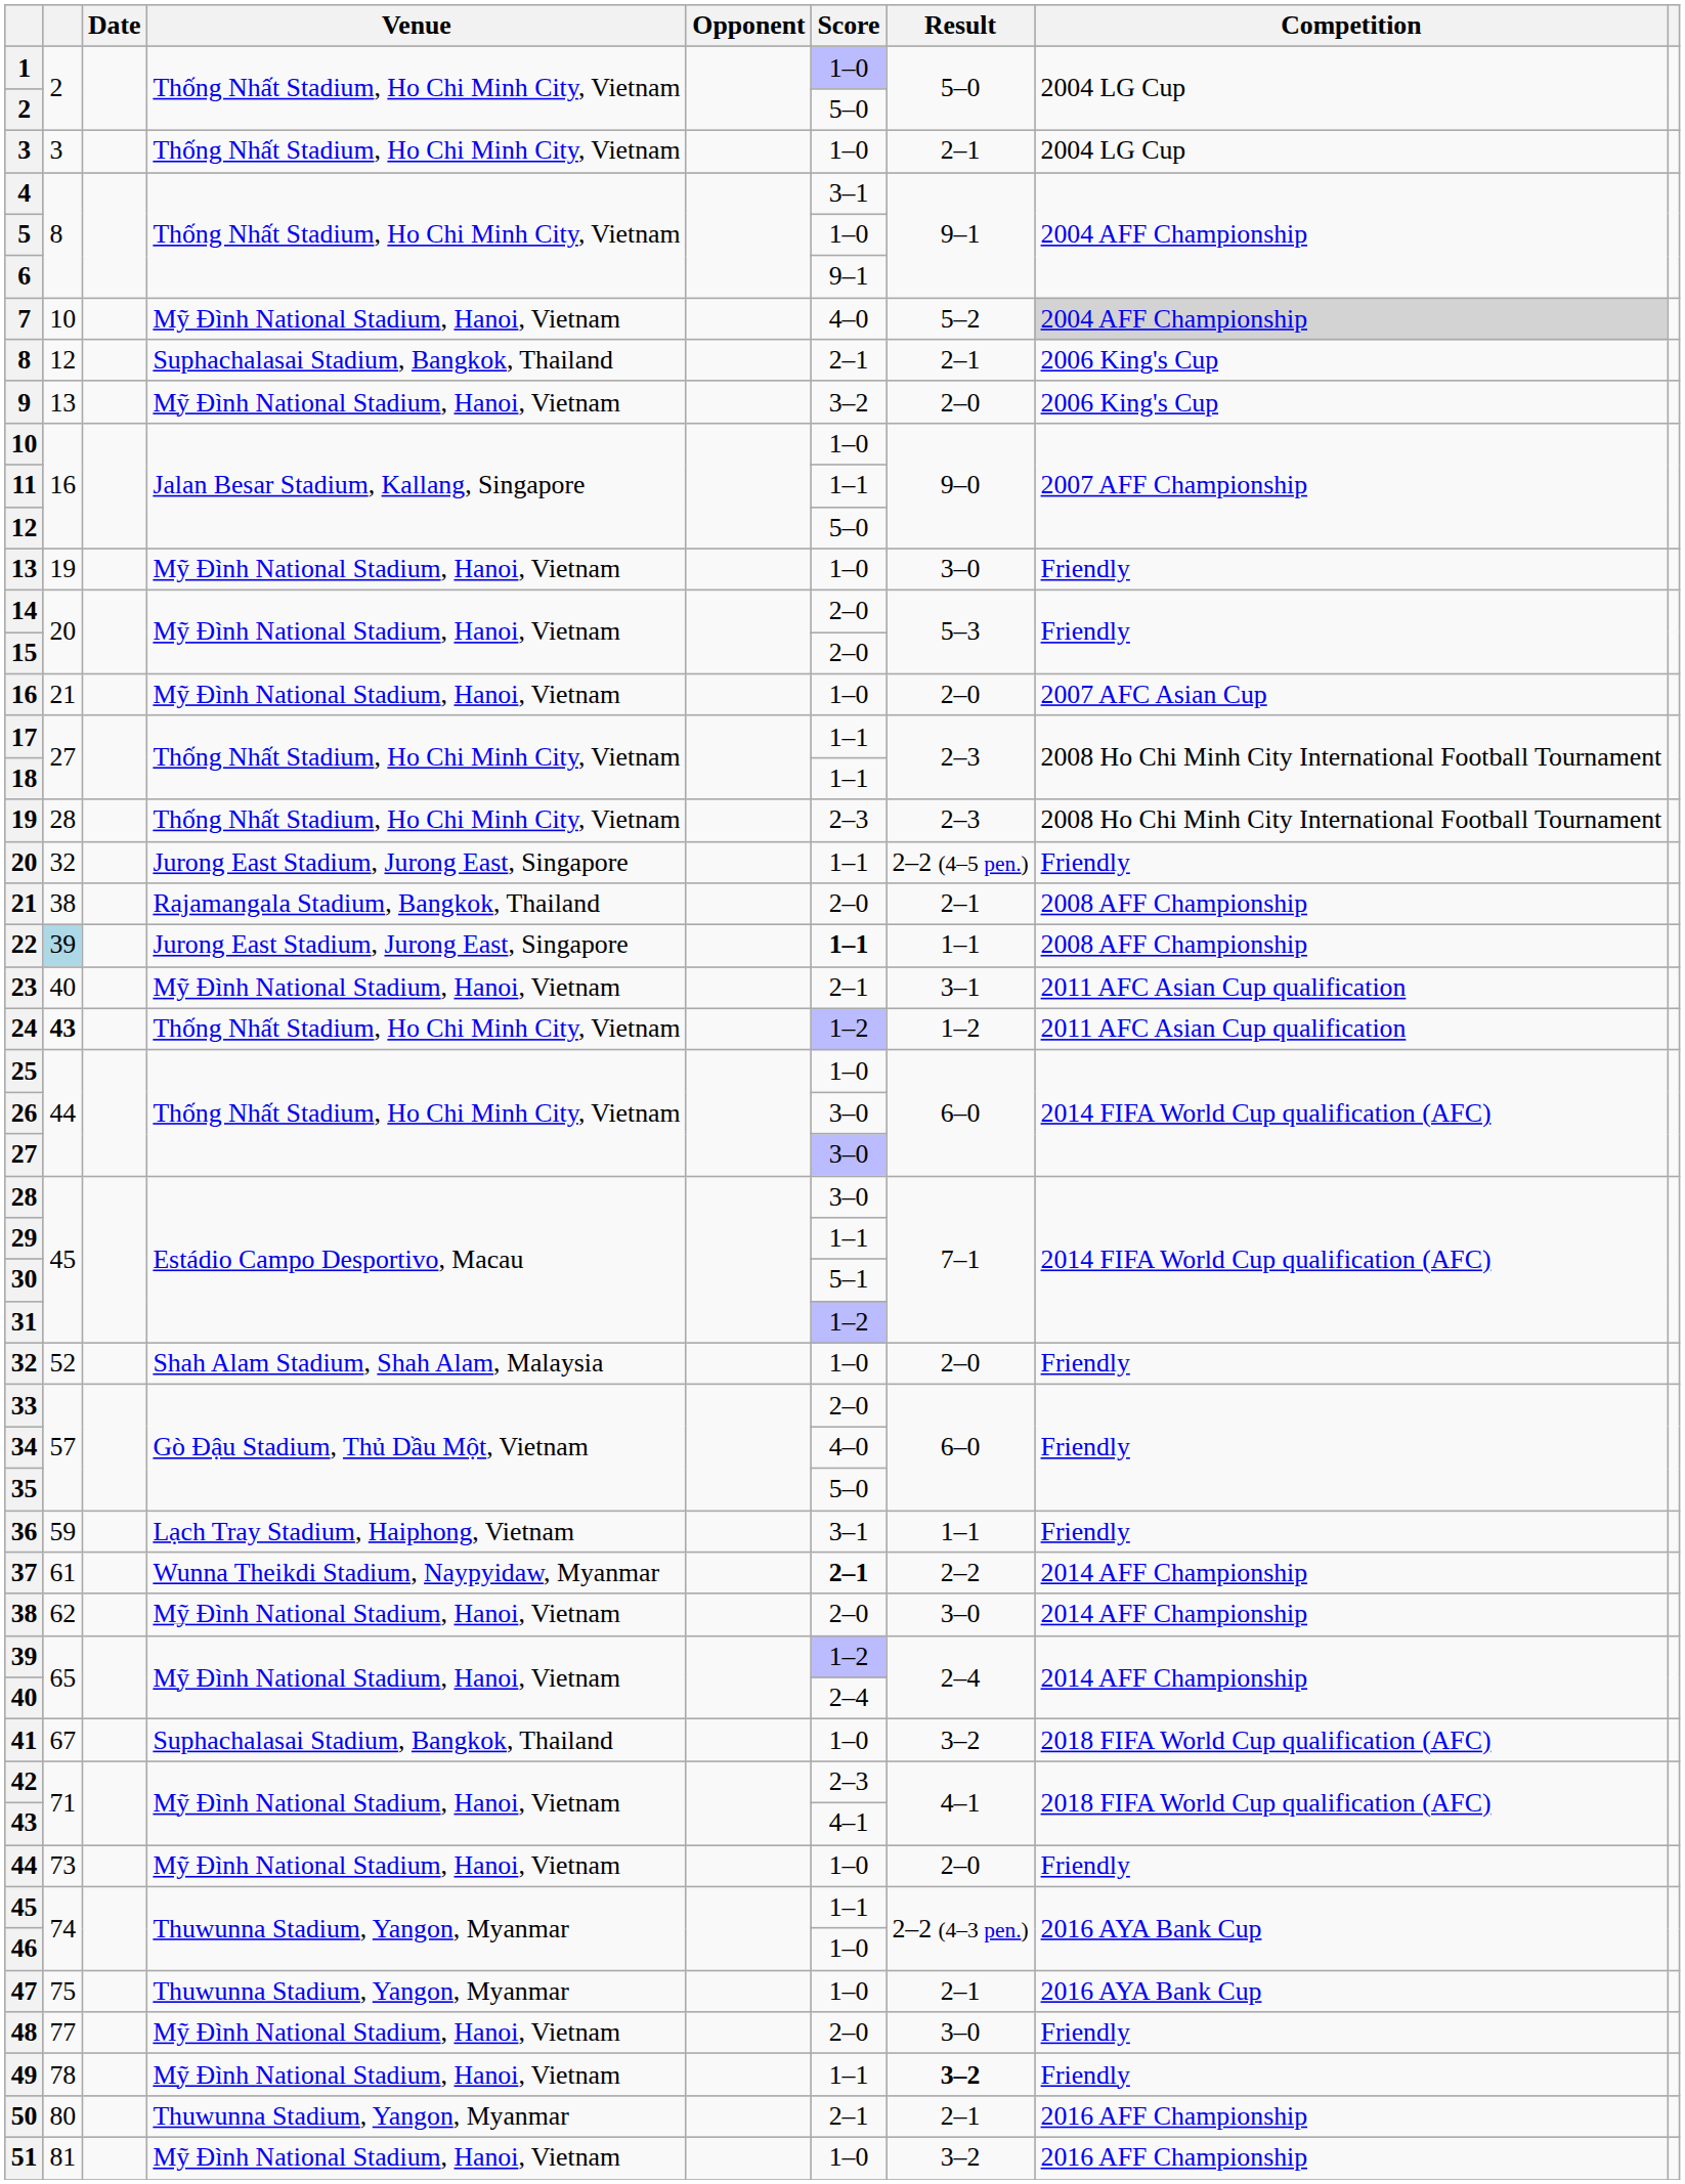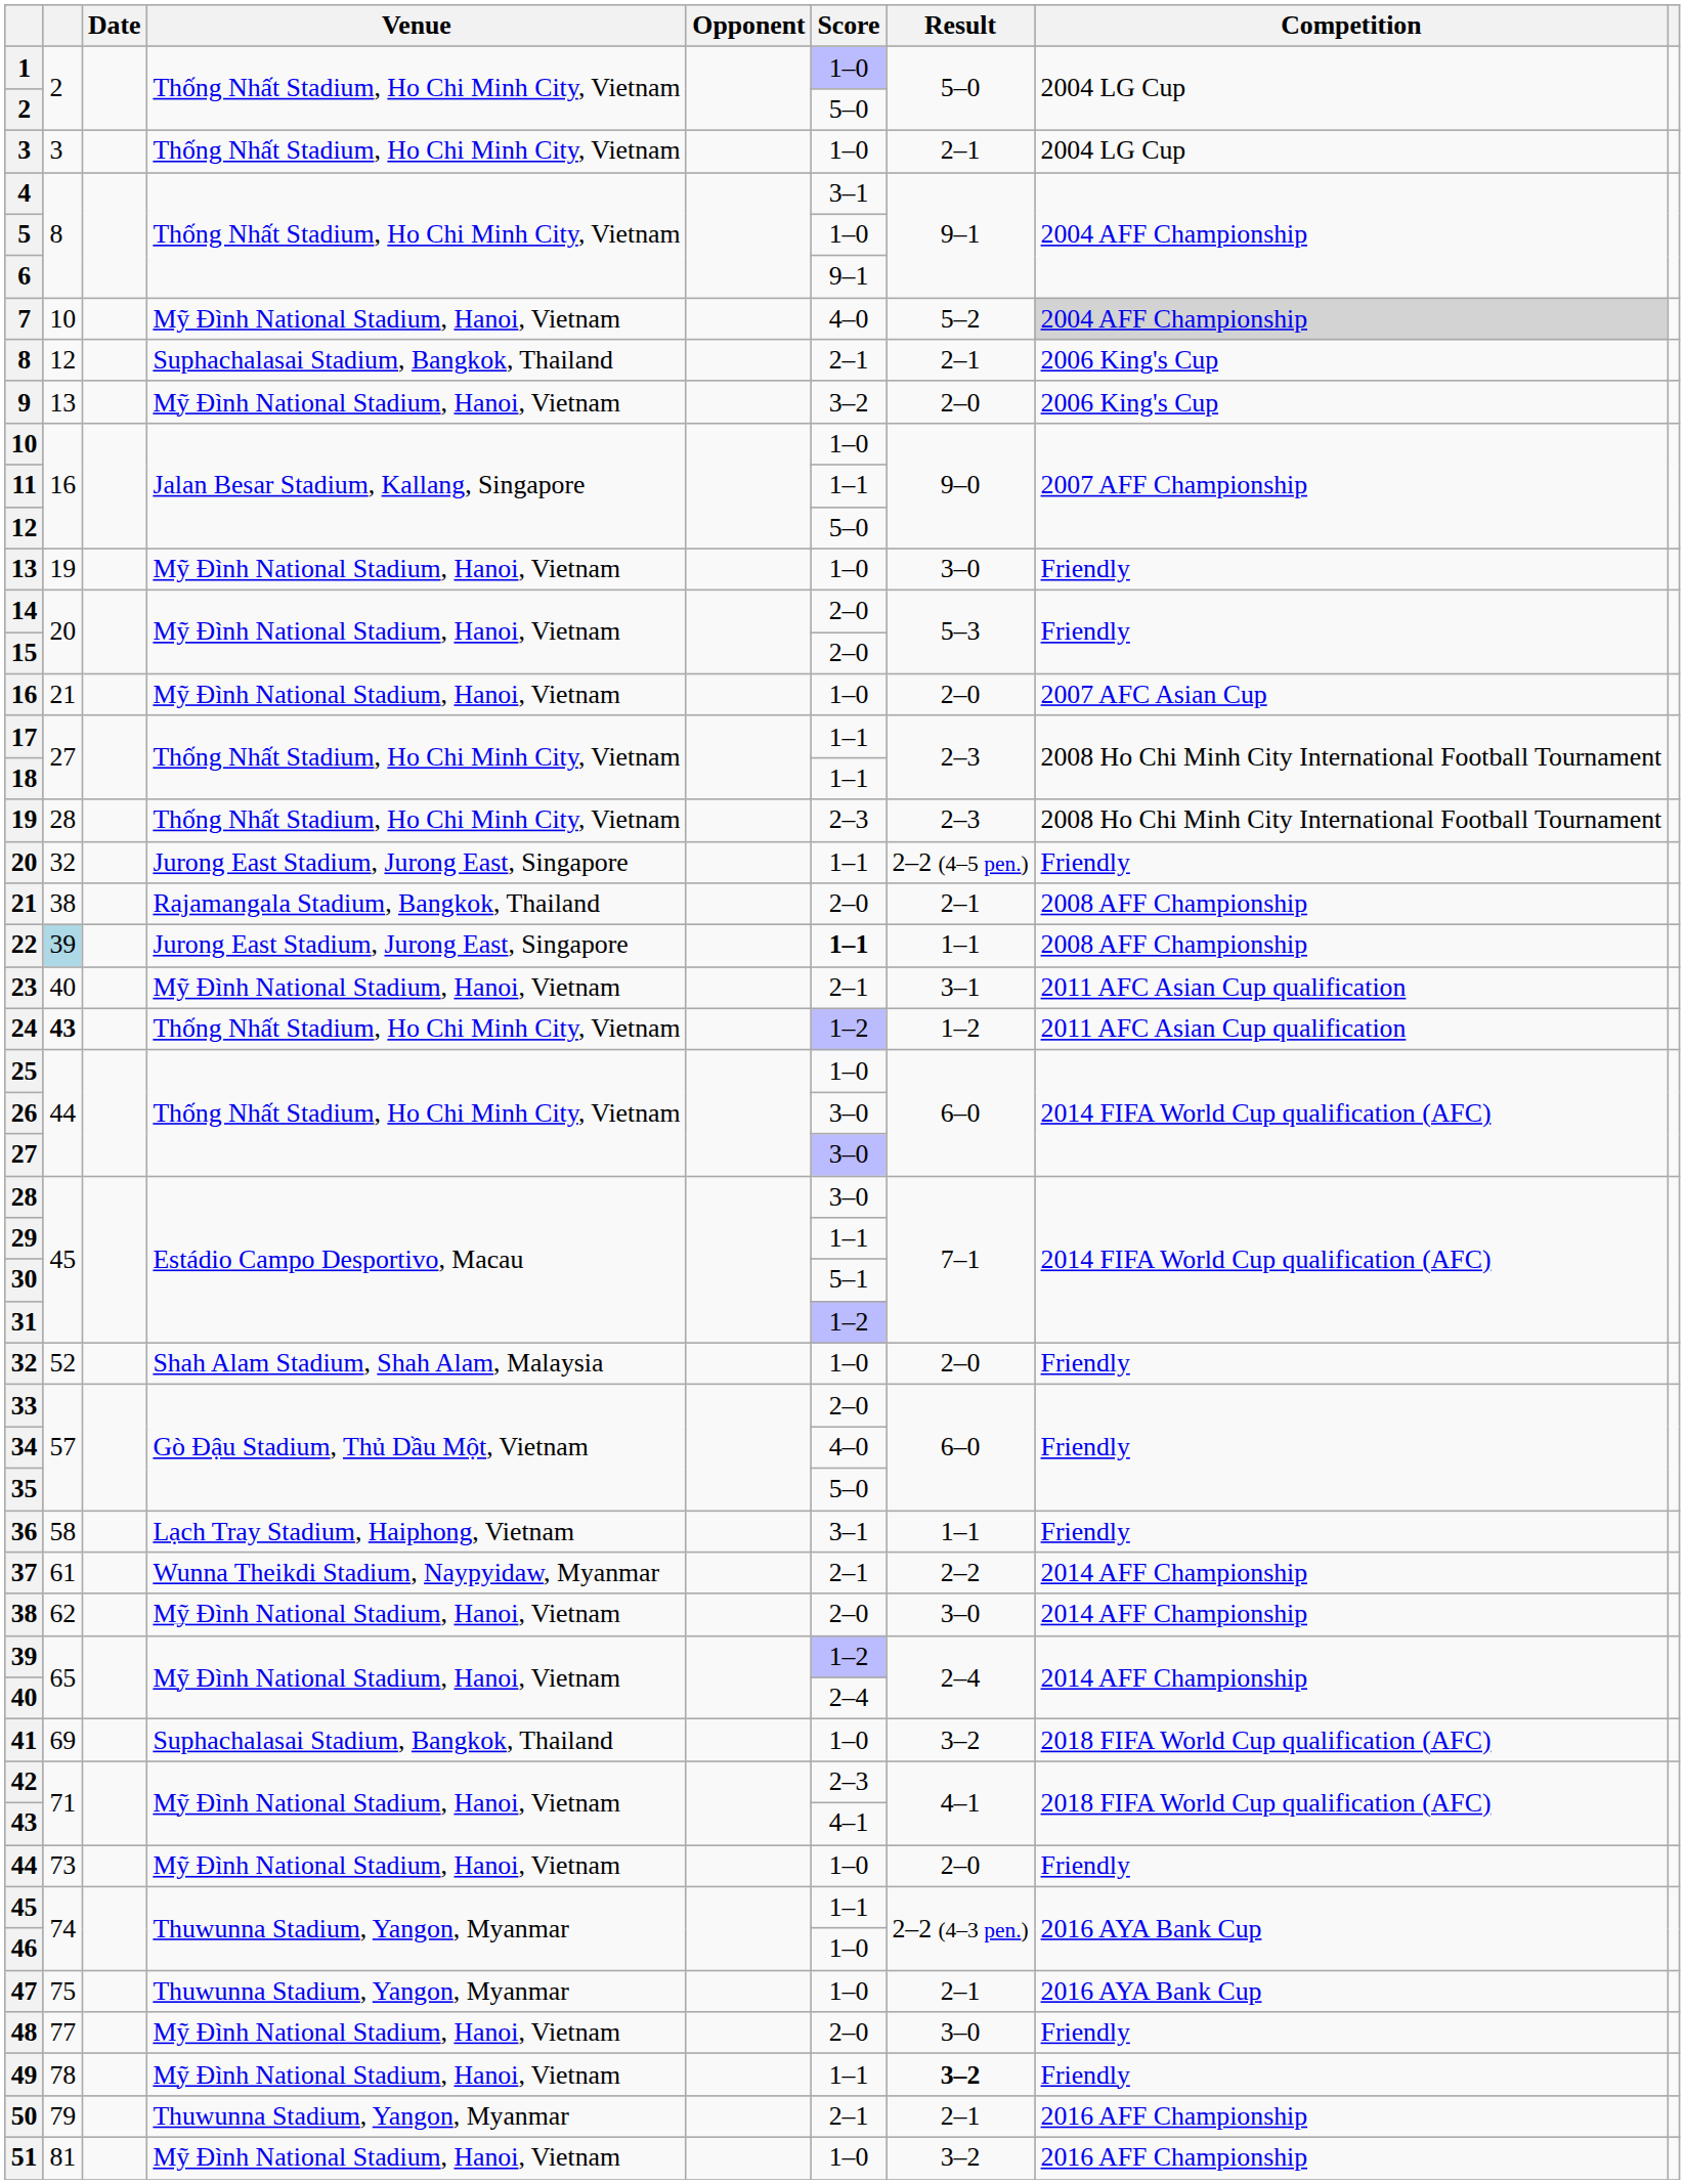36 | column 2: 59 -> 58
37 | Score: bold -> normal
41 | column 2: 67 -> 69
50 | column 2: 80 -> 79
